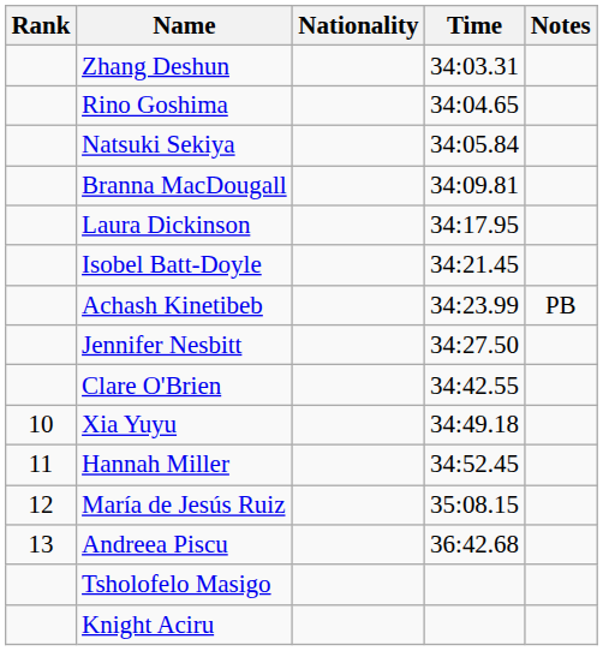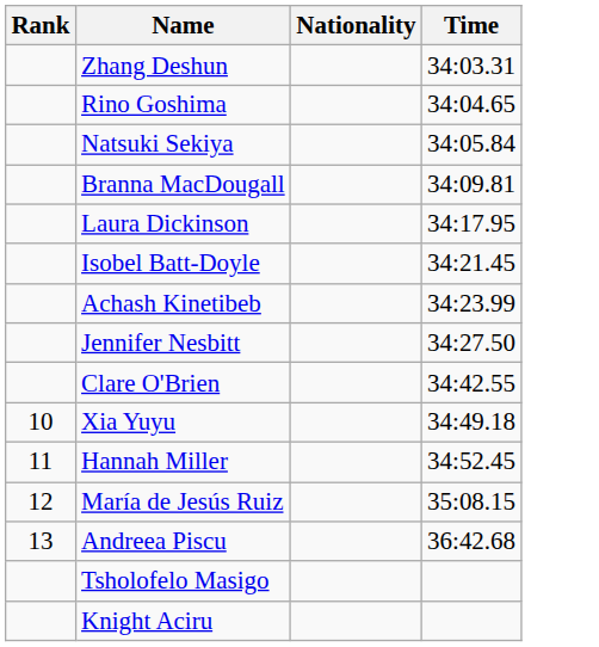- column: Notes | PB
